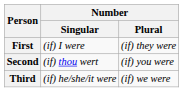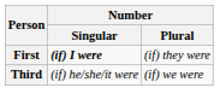First | Number / Singular: normal -> bold
- row: Second | (if) thou wert | (if) you were
